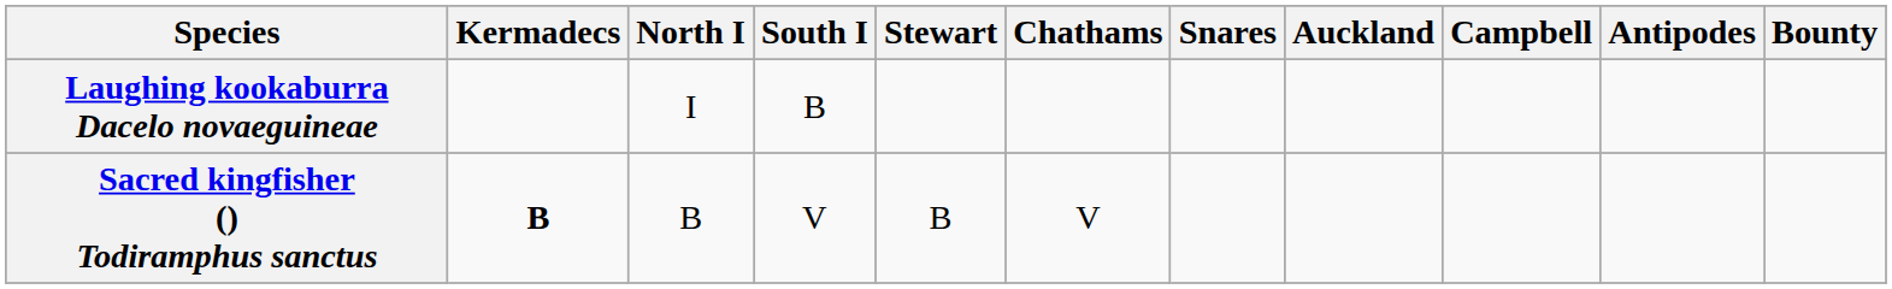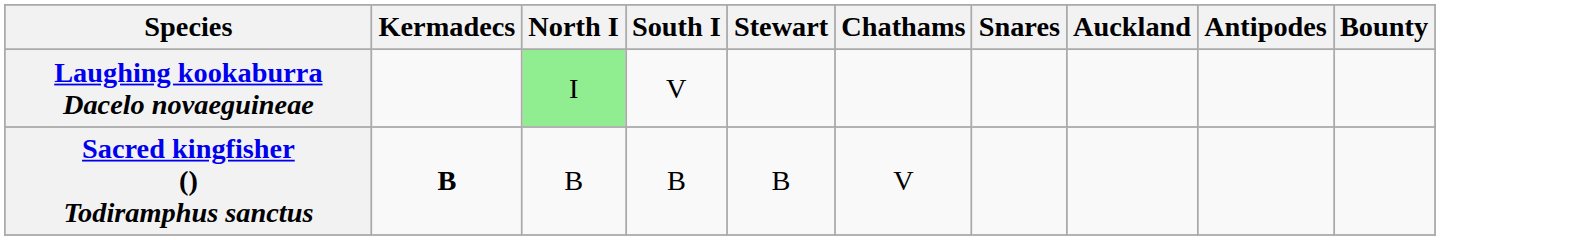- column: Campbell
Laughing kookaburra Dacelo novaeguineae | North I: no background -> lightgreen background
Laughing kookaburra Dacelo novaeguineae | South I: B -> V
Sacred kingfisher () Todiramphus sanctus | South I: V -> B
